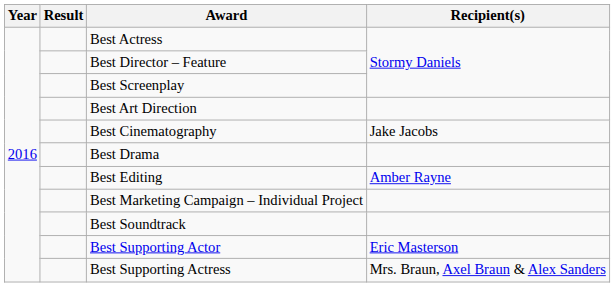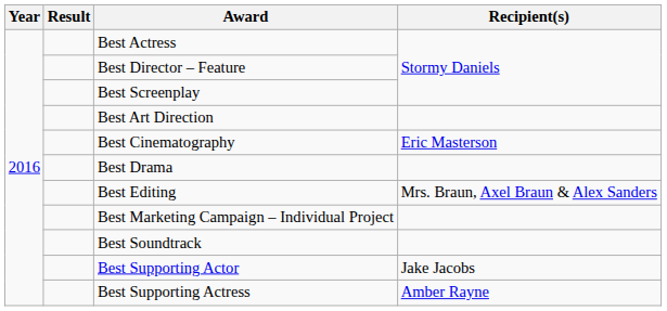Best Cinematography | Recipient(s): Jake Jacobs -> Eric Masterson
Best Editing | Recipient(s): Amber Rayne -> Mrs. Braun, Axel Braun & Alex Sanders
Best Supporting Actor | Recipient(s): Eric Masterson -> Jake Jacobs
Best Supporting Actress | Recipient(s): Mrs. Braun, Axel Braun & Alex Sanders -> Amber Rayne
